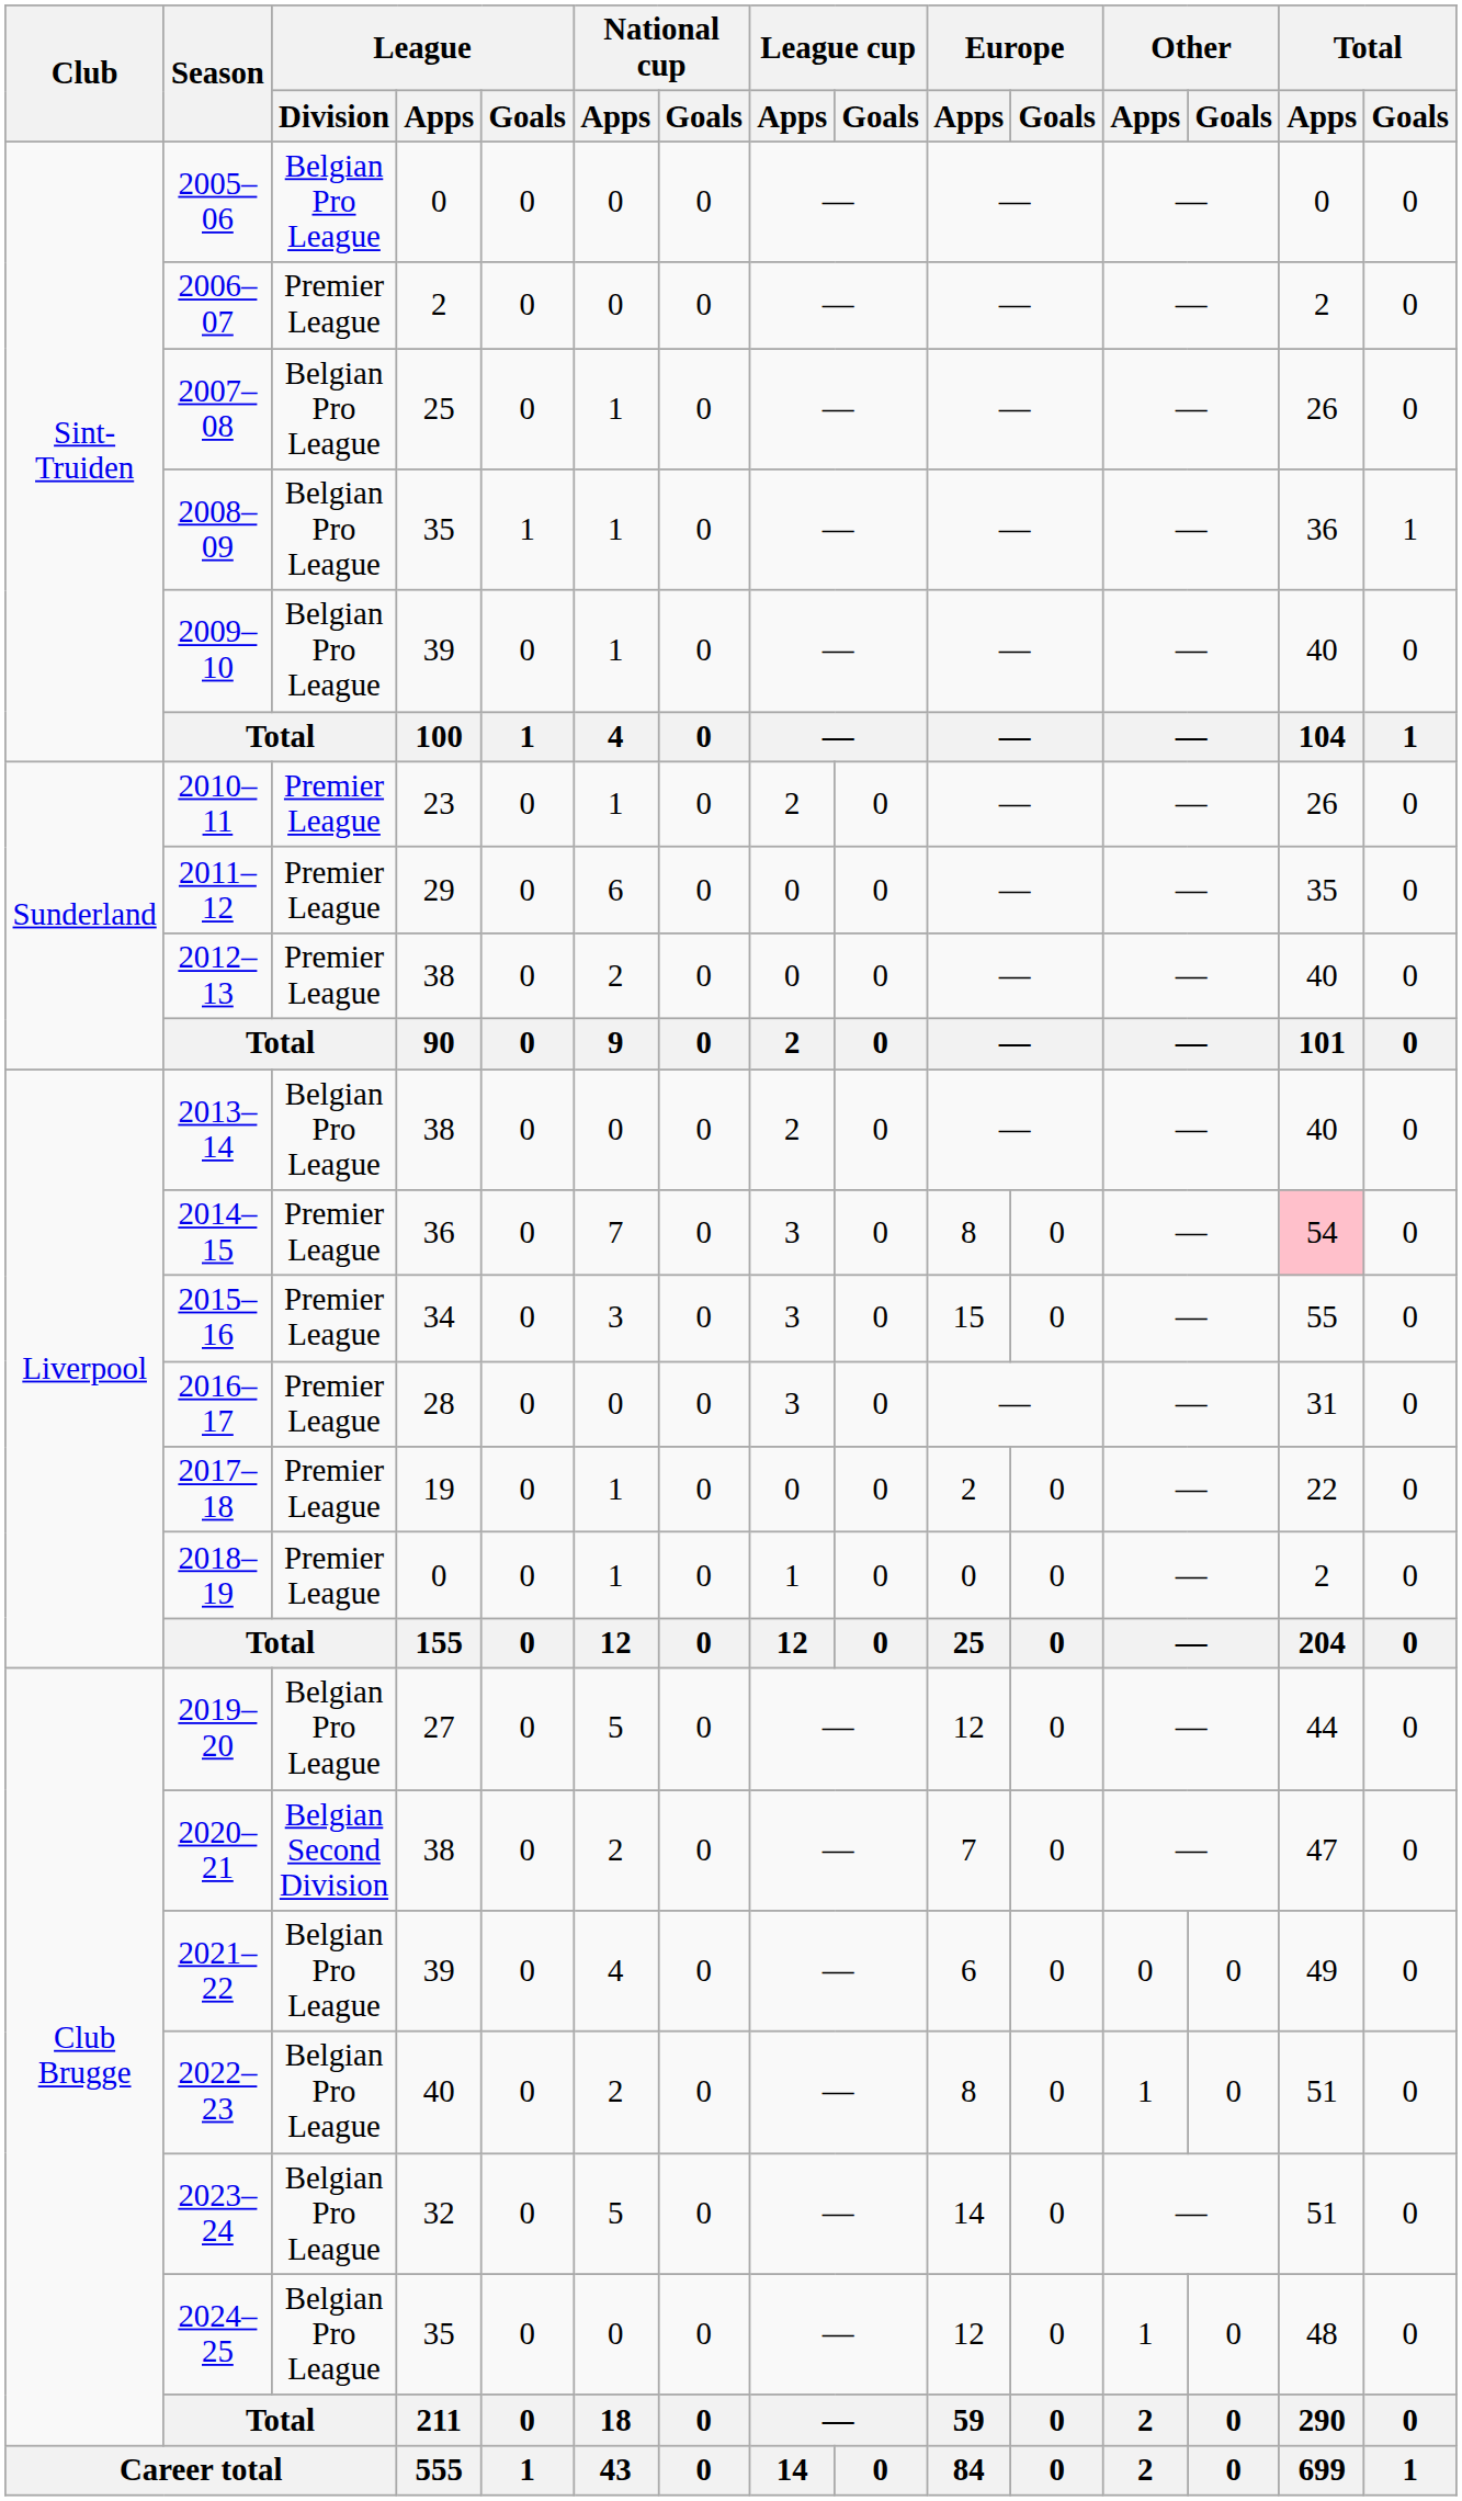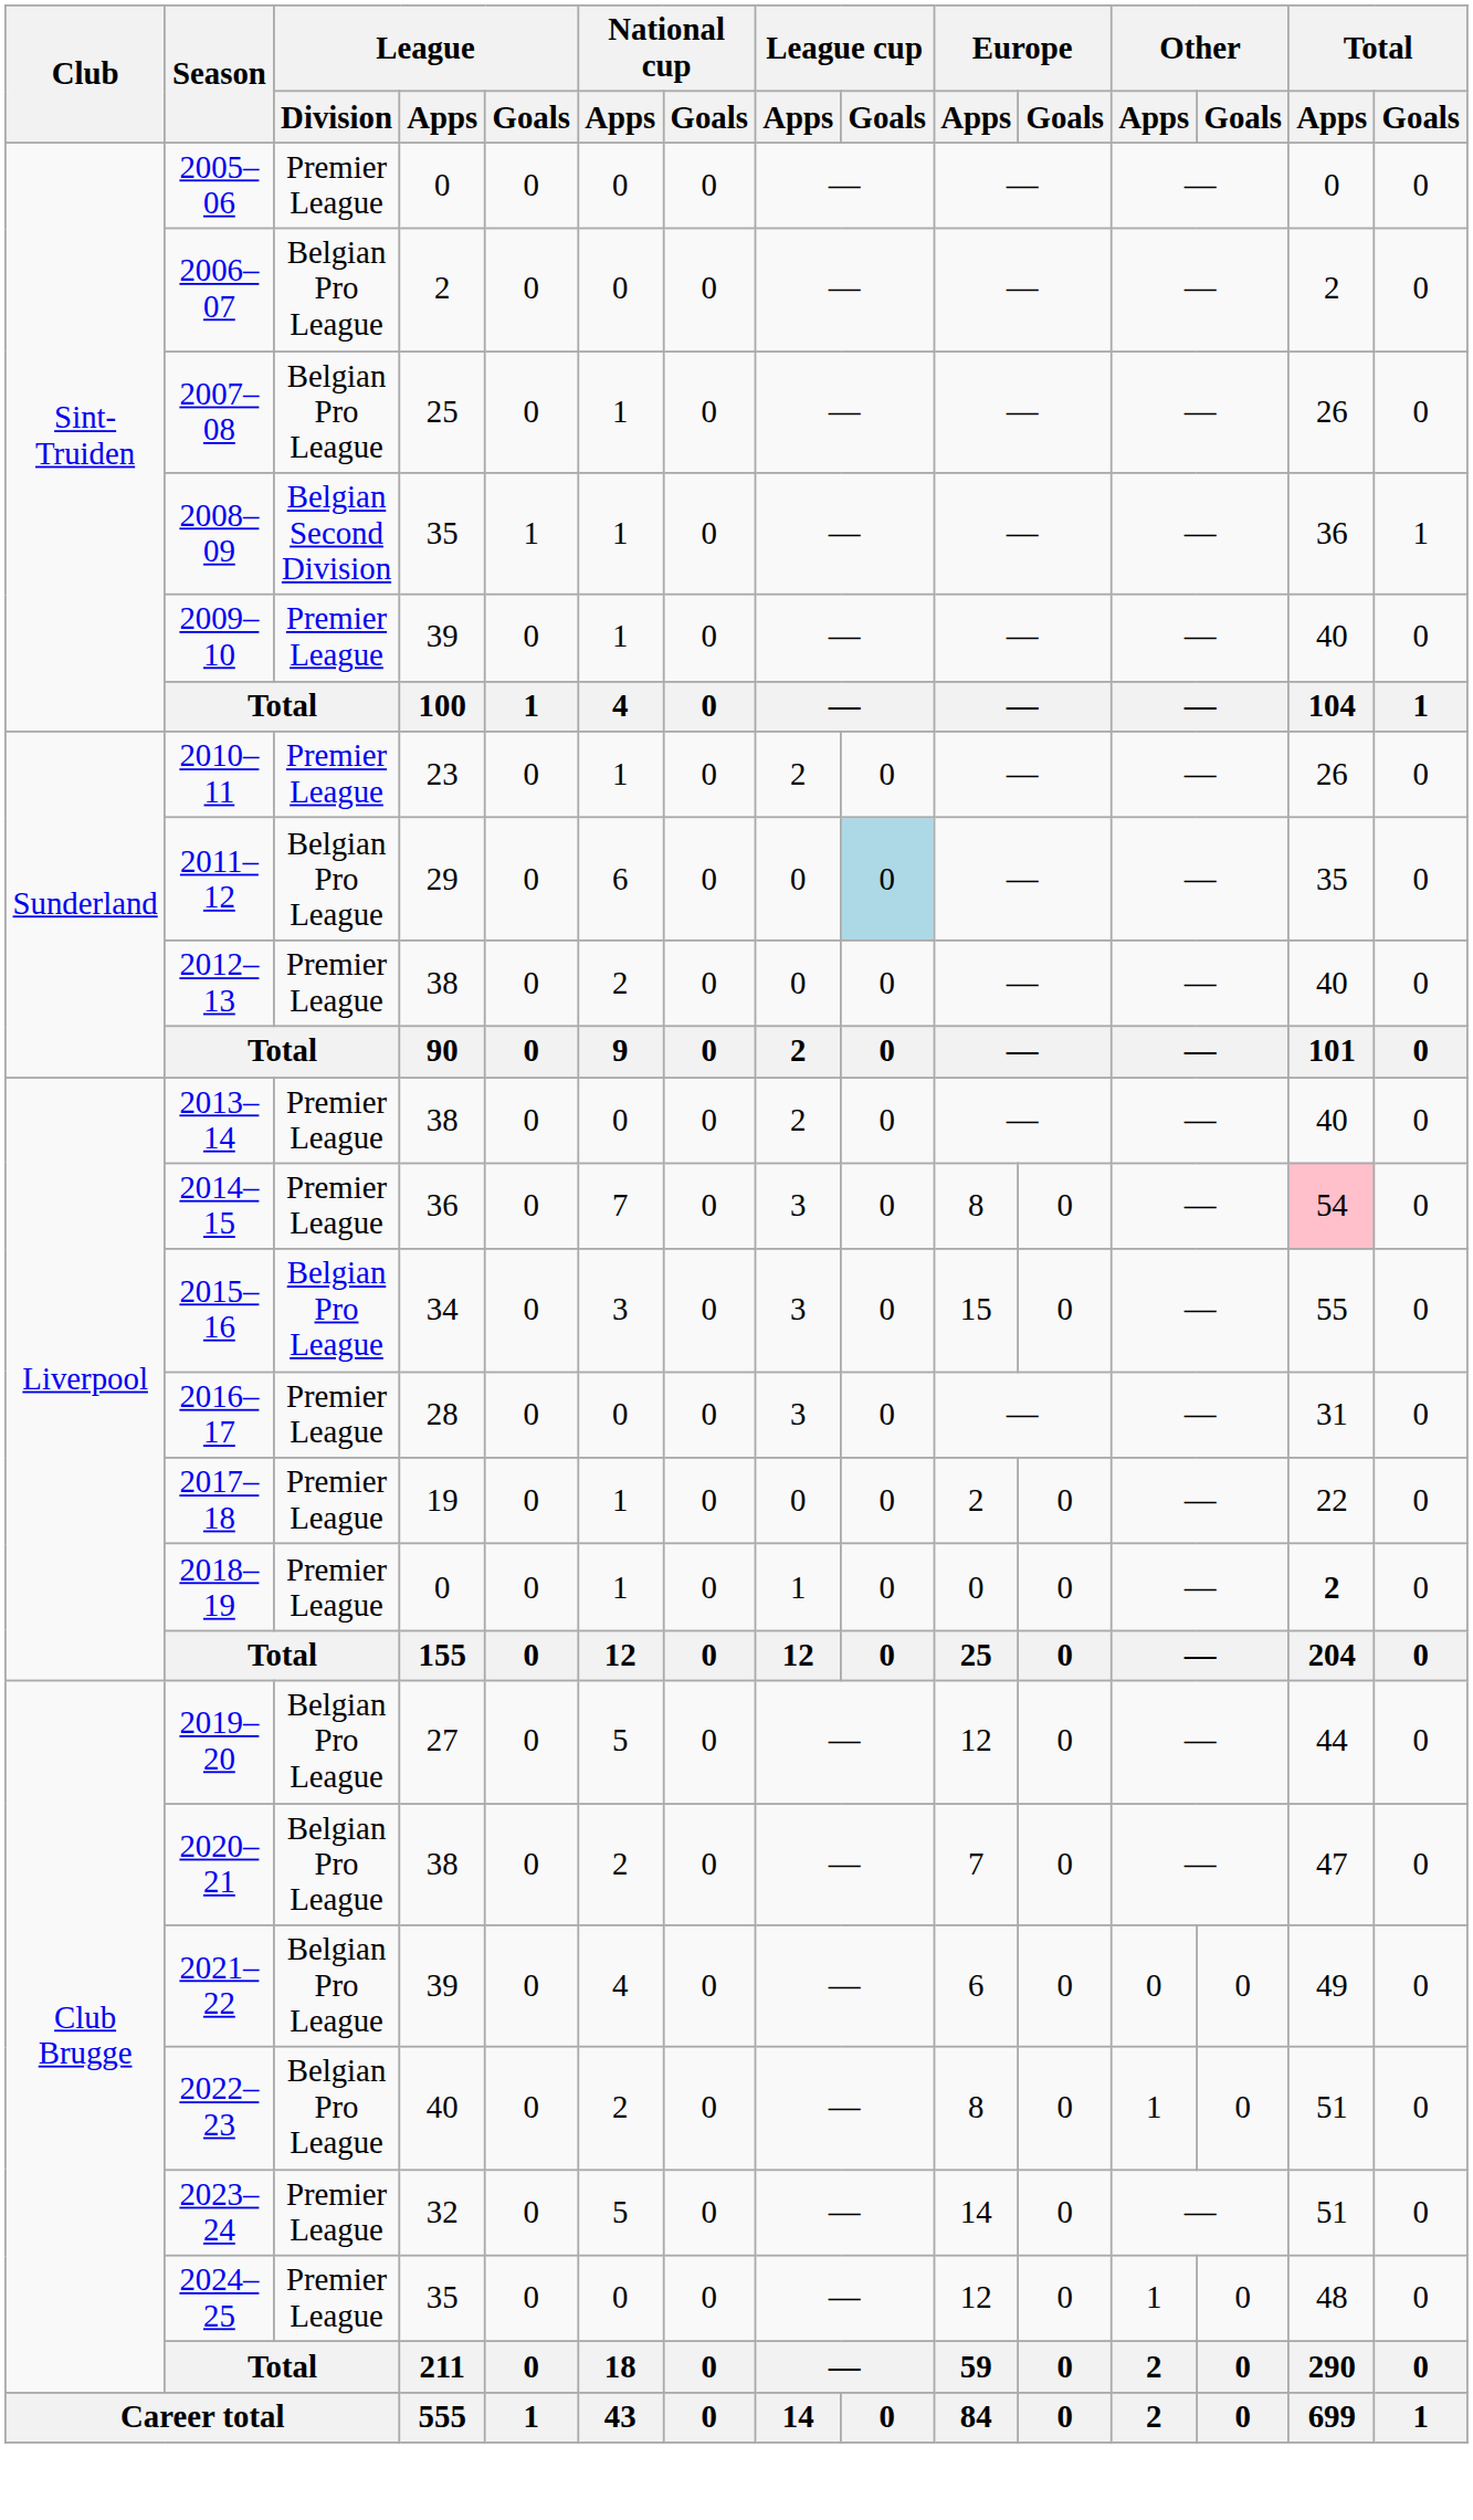2005–06 | League / Division: Belgian Pro League -> Premier League
2006–07 | League / Division: Premier League -> Belgian Pro League
2008–09 | League / Division: Belgian Pro League -> Belgian Second Division
2009–10 | League / Division: Belgian Pro League -> Premier League
2011–12 | League / Division: Premier League -> Belgian Pro League
2011–12 | League cup / Goals: no background -> lightblue background
2013–14 | League / Division: Belgian Pro League -> Premier League
2015–16 | League / Division: Premier League -> Belgian Pro League
2018–19 | Total / Apps: normal -> bold
2020–21 | League / Division: Belgian Second Division -> Belgian Pro League
2023–24 | League / Division: Belgian Pro League -> Premier League
2024–25 | League / Division: Belgian Pro League -> Premier League
